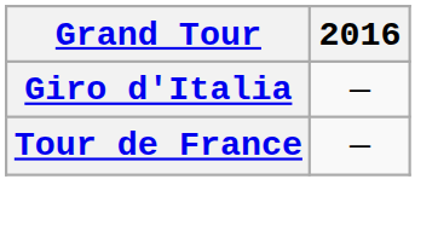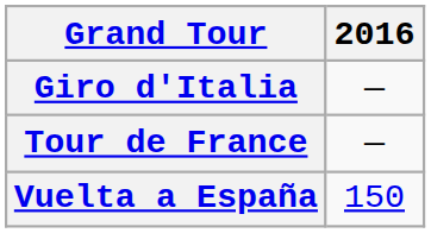+ row: Vuelta a España | 150
